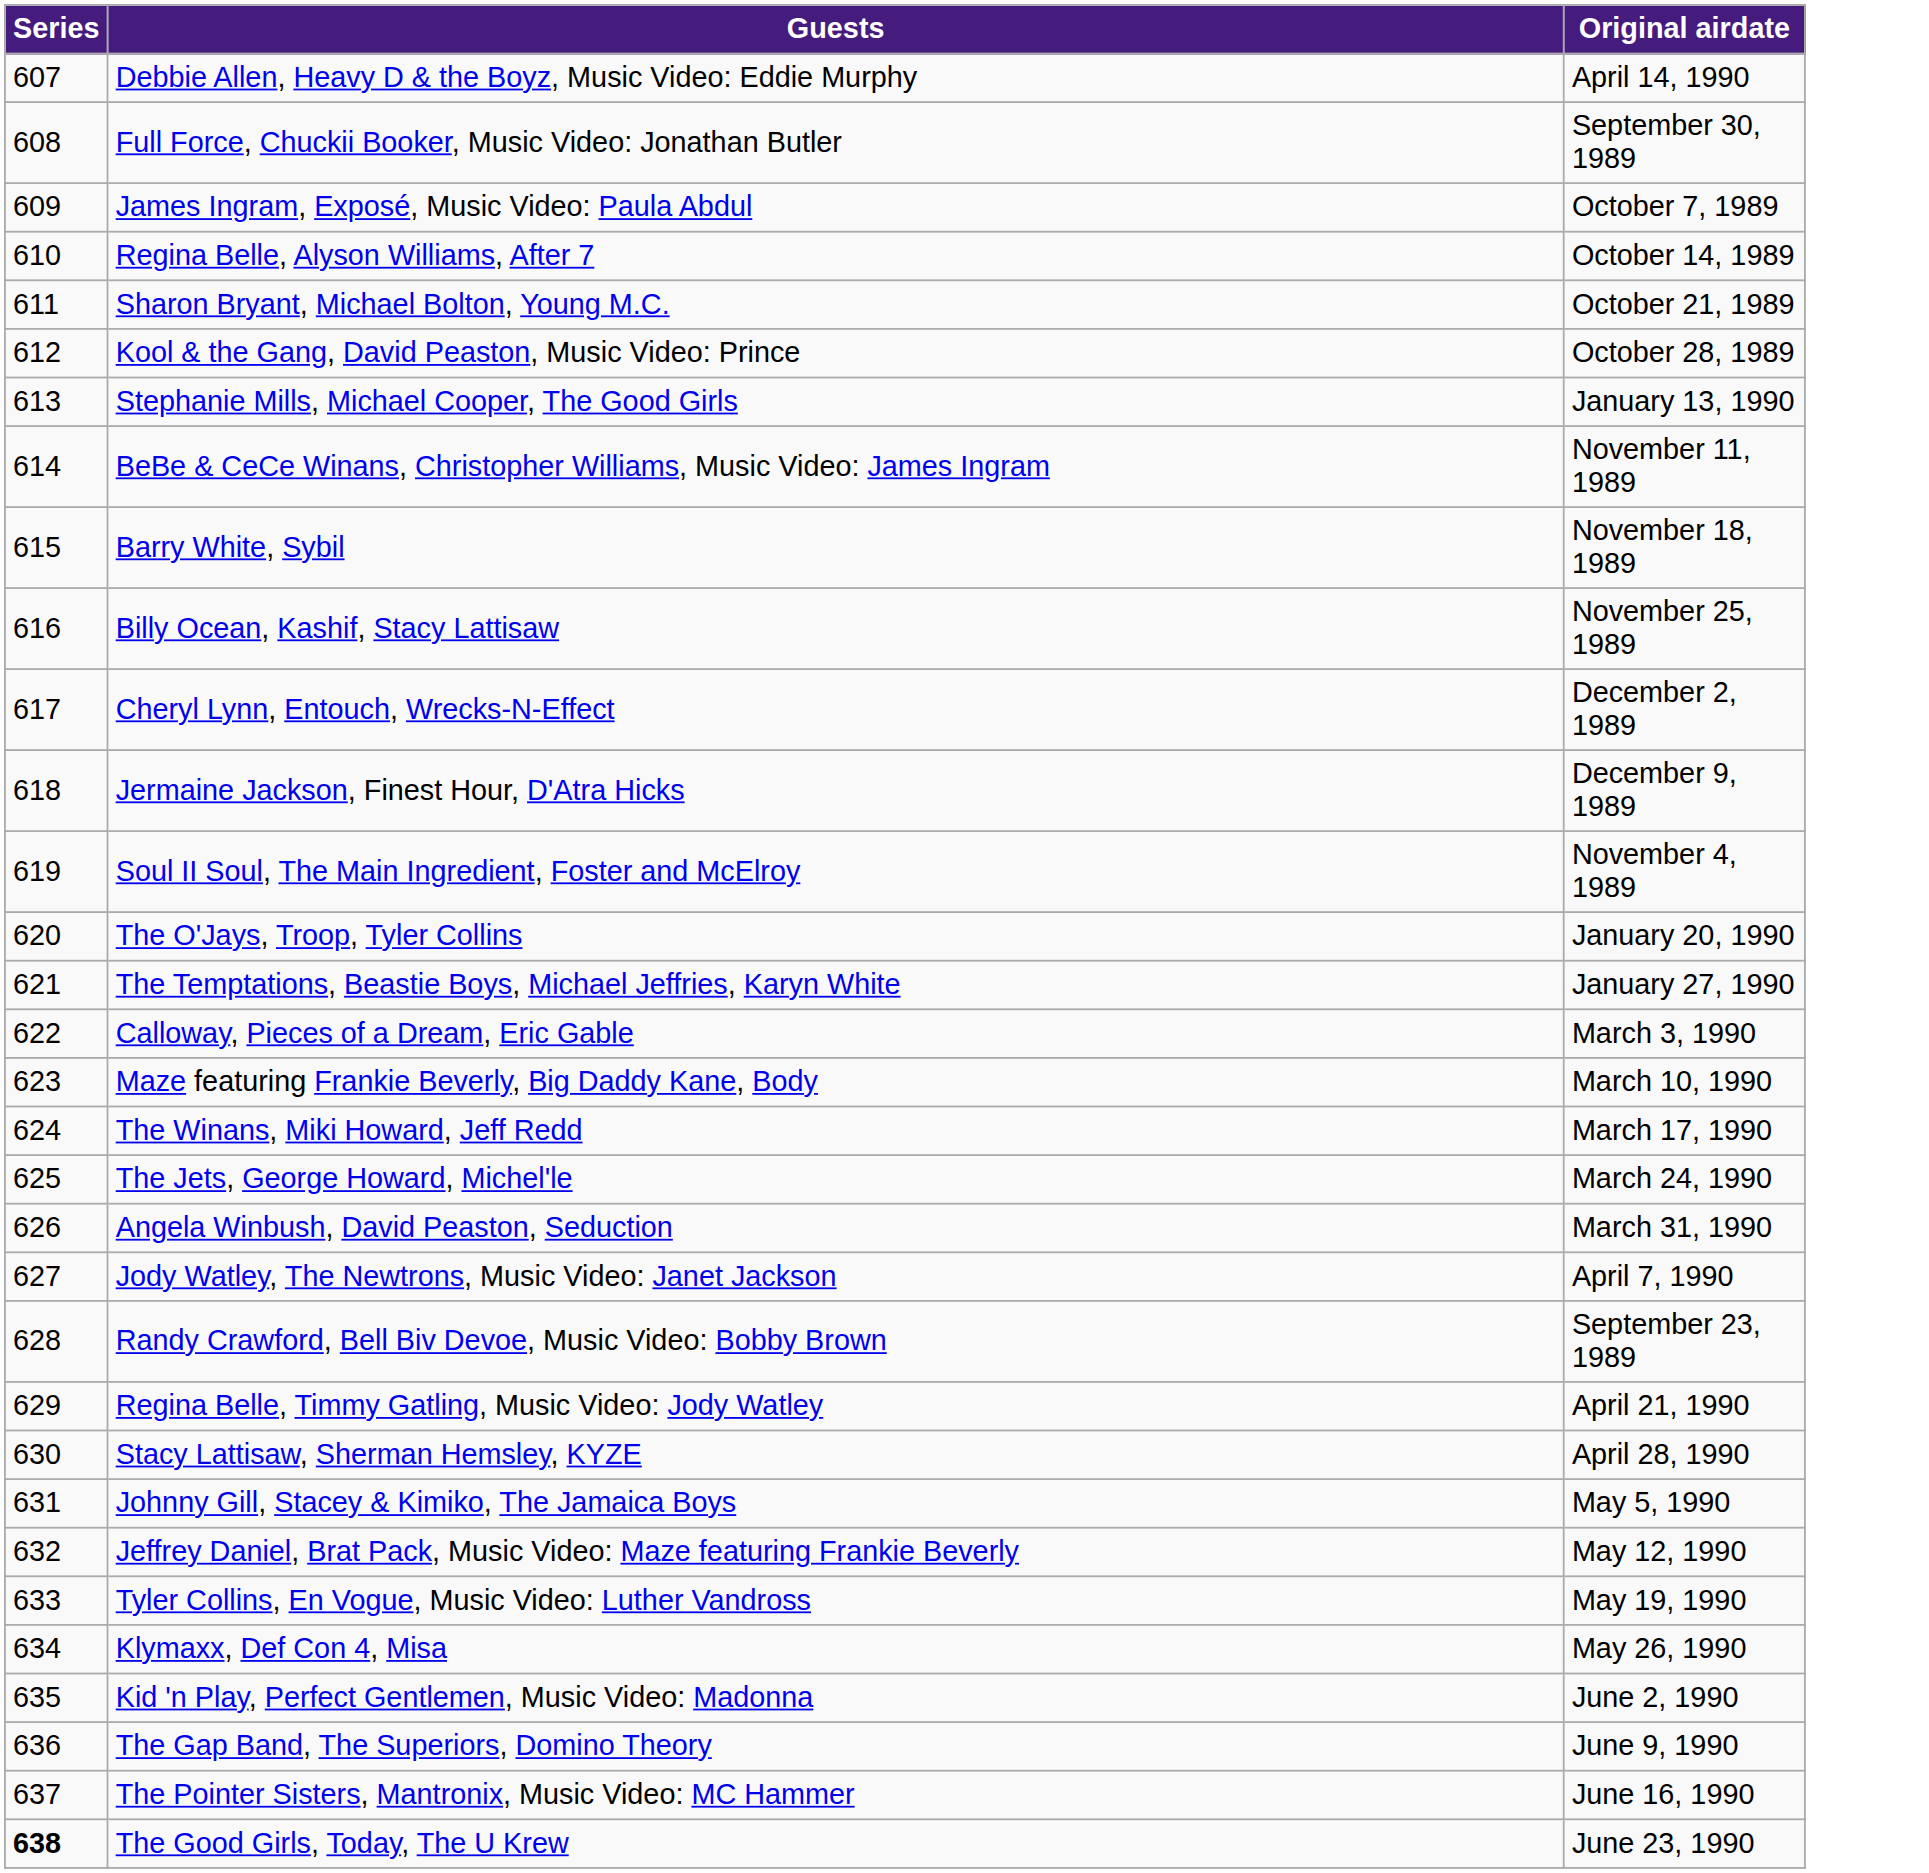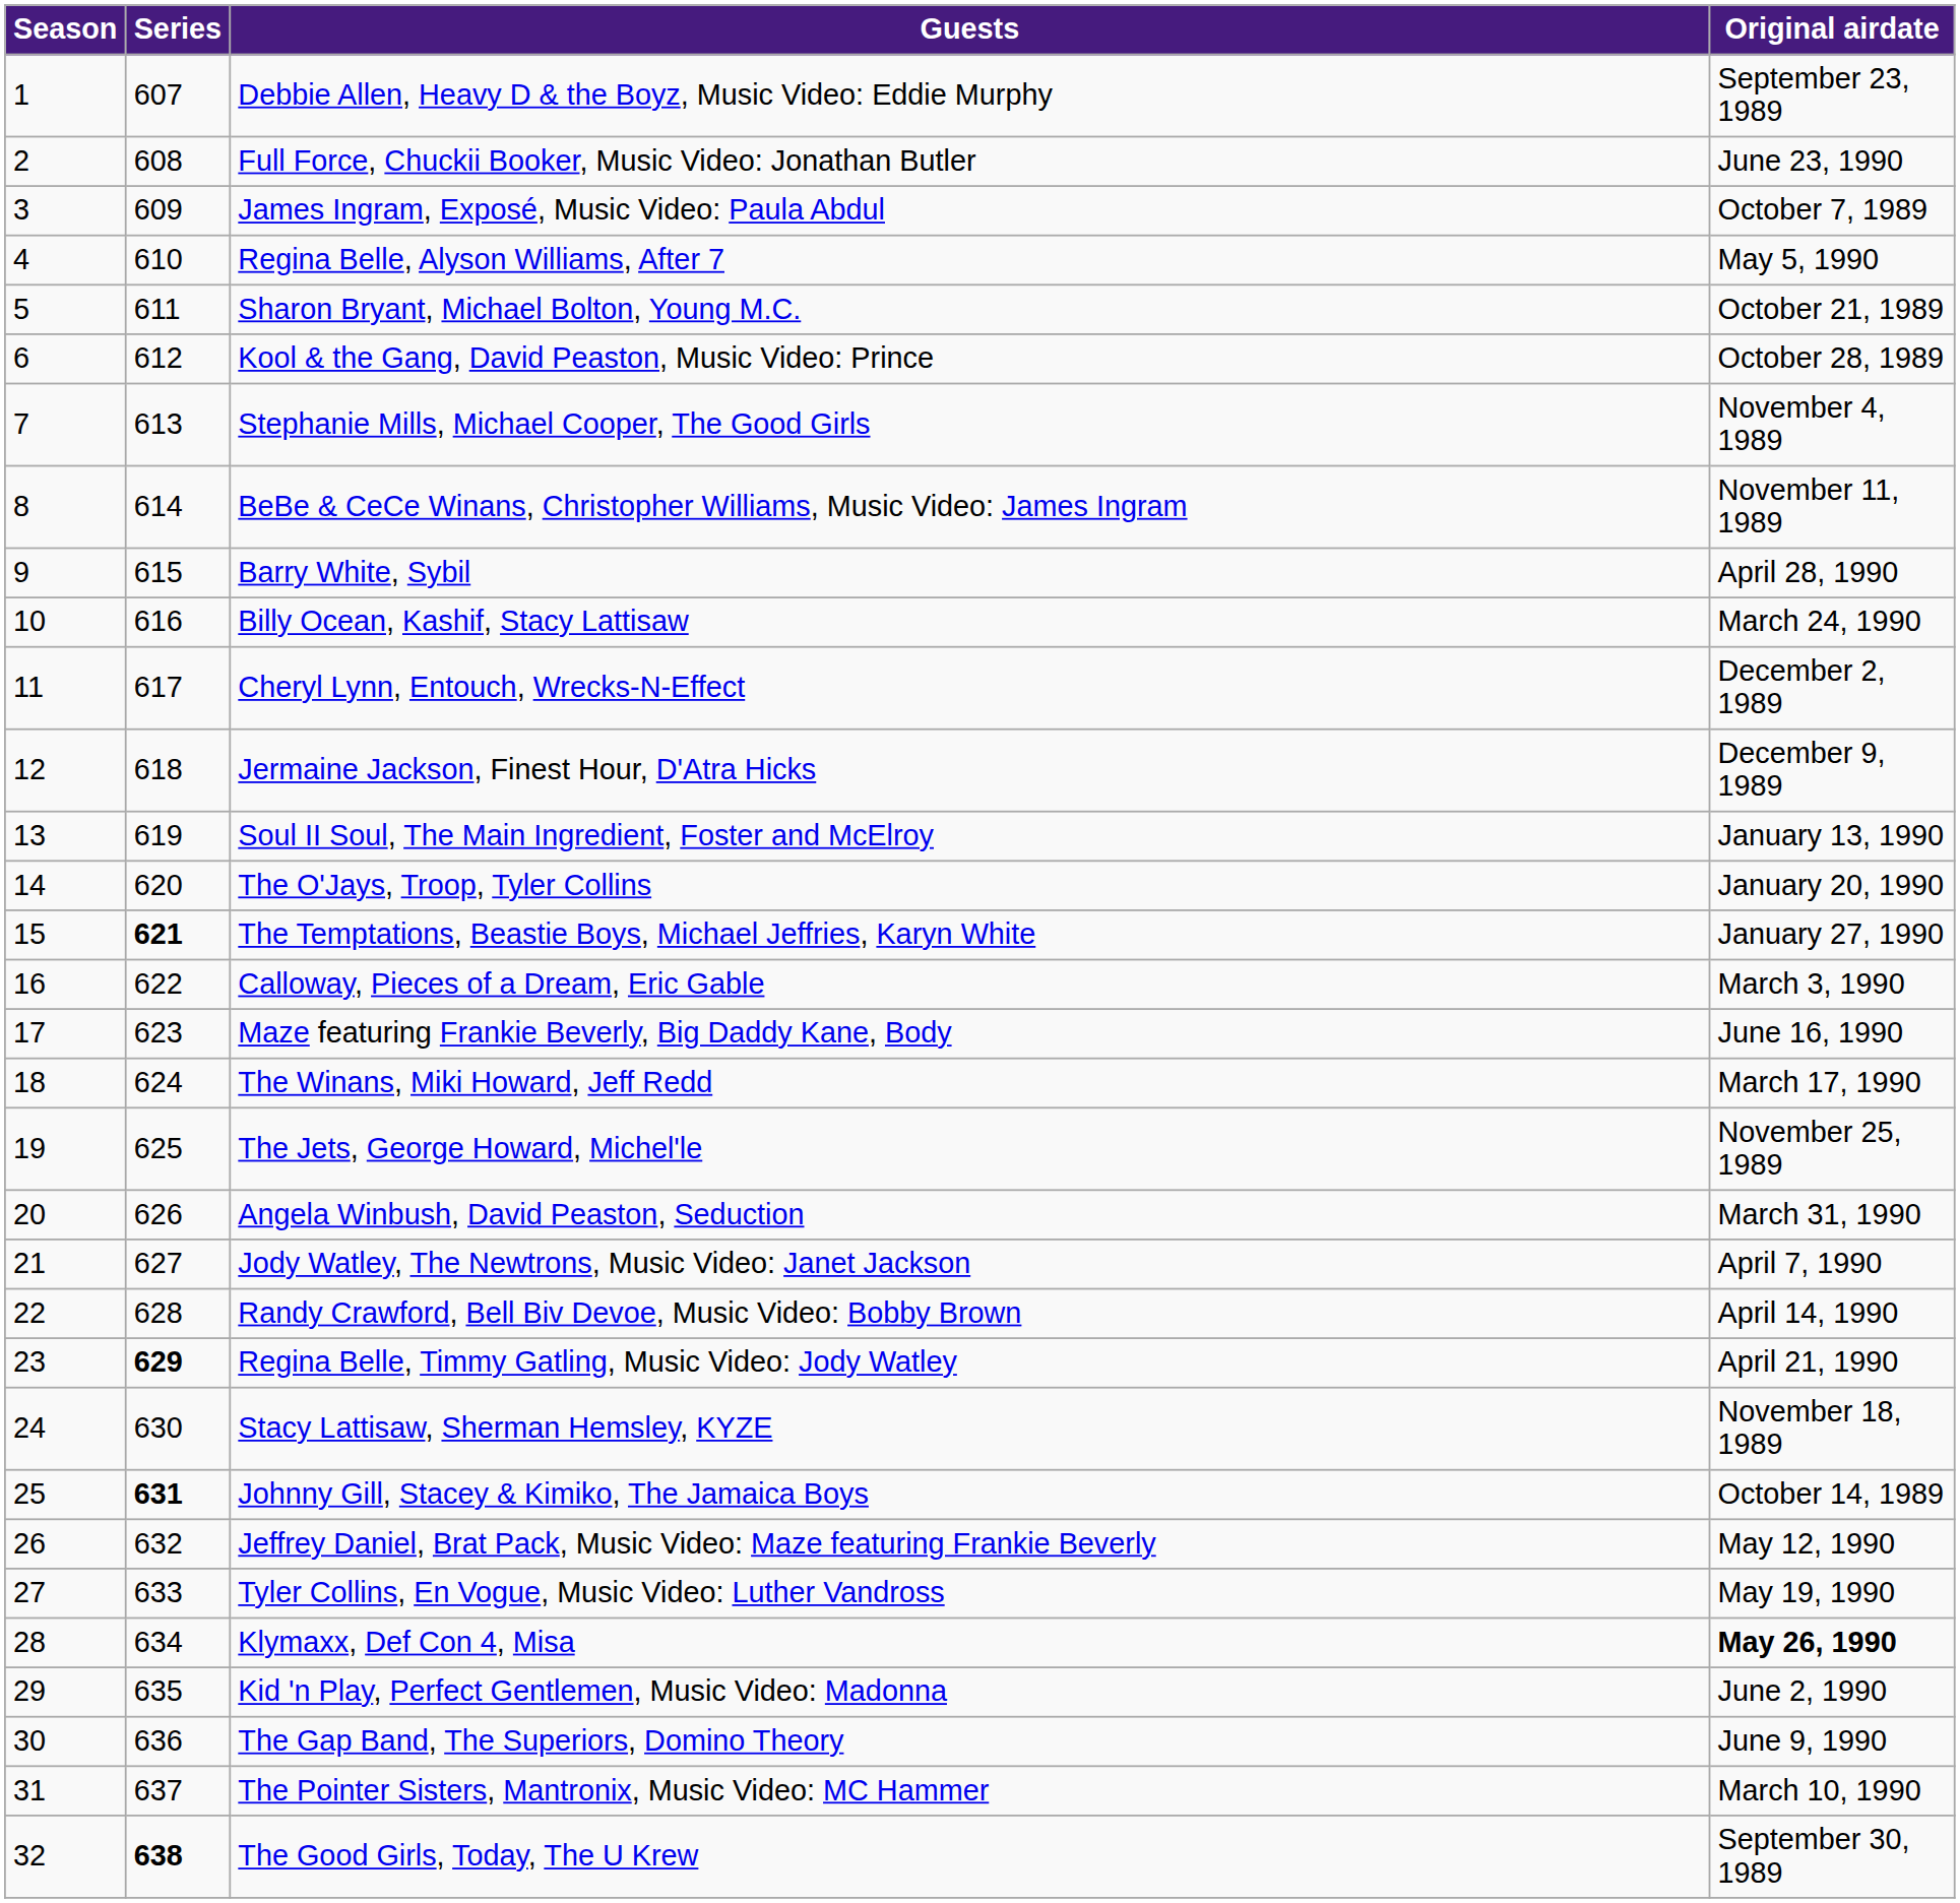+ column: Season | 1 | 2 | 3 | 4 | 5 | 6 | 7 | 8 | 9 | 10 | 11 | 12 | 13 | 14 | 15 | 16 | 17 | 18 | 19 | 20 | 21 | 22 | 23 | 24 | 25 | 26 | 27 | 28 | 29 | 30 | 31 | 32
Debbie Allen, Heavy D & the Boyz, Music Video: Eddie Murphy | Original airdate: April 14, 1990 -> September 23, 1989
Full Force, Chuckii Booker, Music Video: Jonathan Butler | Original airdate: September 30, 1989 -> June 23, 1990
Regina Belle, Alyson Williams, After 7 | Original airdate: October 14, 1989 -> May 5, 1990
Stephanie Mills, Michael Cooper, The Good Girls | Original airdate: January 13, 1990 -> November 4, 1989
Barry White, Sybil | Original airdate: November 18, 1989 -> April 28, 1990
Billy Ocean, Kashif, Stacy Lattisaw | Original airdate: November 25, 1989 -> March 24, 1990
Soul II Soul, The Main Ingredient, Foster and McElroy | Original airdate: November 4, 1989 -> January 13, 1990
The Temptations, Beastie Boys, Michael Jeffries, Karyn White | Series: normal -> bold
Maze featuring Frankie Beverly, Big Daddy Kane, Body | Original airdate: March 10, 1990 -> June 16, 1990
The Jets, George Howard, Michel'le | Original airdate: March 24, 1990 -> November 25, 1989
Randy Crawford, Bell Biv Devoe, Music Video: Bobby Brown | Original airdate: September 23, 1989 -> April 14, 1990
Regina Belle, Timmy Gatling, Music Video: Jody Watley | Series: normal -> bold
Stacy Lattisaw, Sherman Hemsley, KYZE | Original airdate: April 28, 1990 -> November 18, 1989
Johnny Gill, Stacey & Kimiko, The Jamaica Boys | Series: normal -> bold
Johnny Gill, Stacey & Kimiko, The Jamaica Boys | Original airdate: May 5, 1990 -> October 14, 1989
Klymaxx, Def Con 4, Misa | Original airdate: normal -> bold
The Pointer Sisters, Mantronix, Music Video: MC Hammer | Original airdate: June 16, 1990 -> March 10, 1990
The Good Girls, Today, The U Krew | Original airdate: June 23, 1990 -> September 30, 1989
